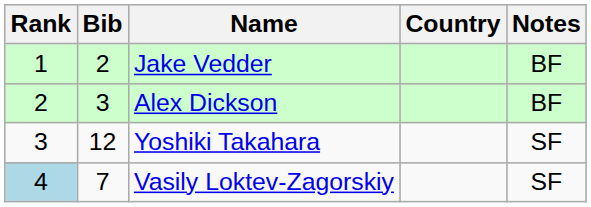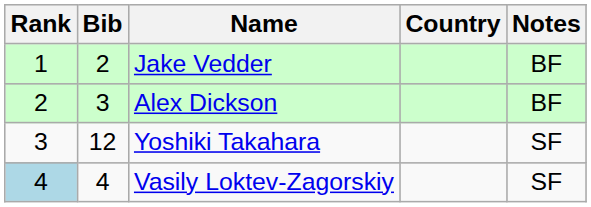Vasily Loktev-Zagorskiy | Bib: 7 -> 4
